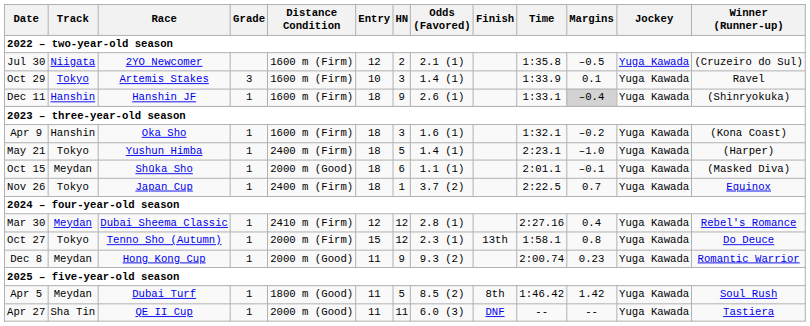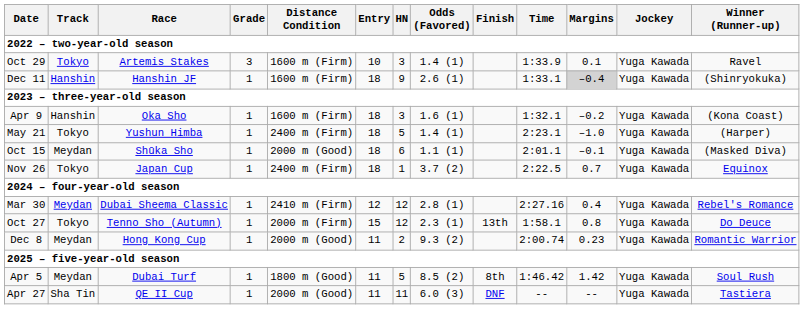- row: Jul 30 | Niigata | 2YO Newcomer | 1600 m (Firm) | 12 | 2 | 2.1 (1) | 1:35.8 | –0.5 | Yuga Kawada | (Cruzeiro do Sul)
Dec 8 | HN: 9 -> 2
